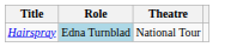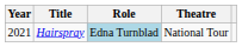+ column: Year | 2021
